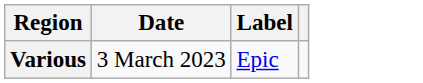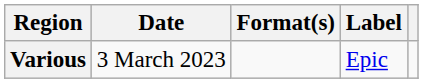+ column: Format(s)
